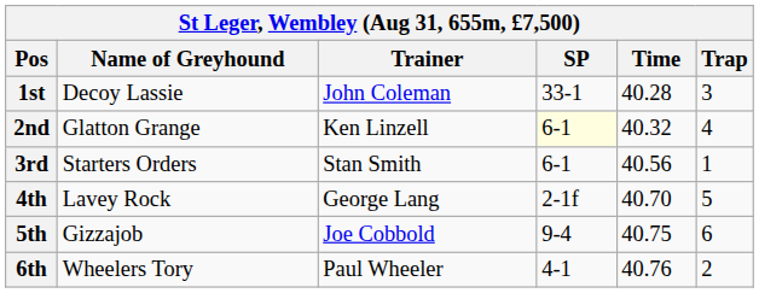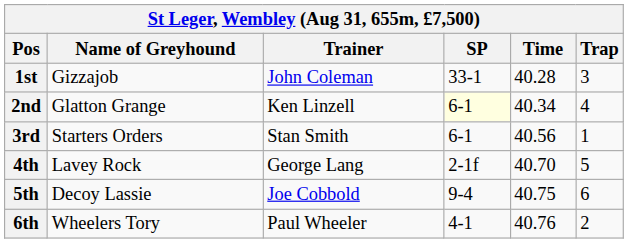1st | Name of Greyhound: Decoy Lassie -> Gizzajob
2nd | Time: 40.32 -> 40.34
5th | Name of Greyhound: Gizzajob -> Decoy Lassie
